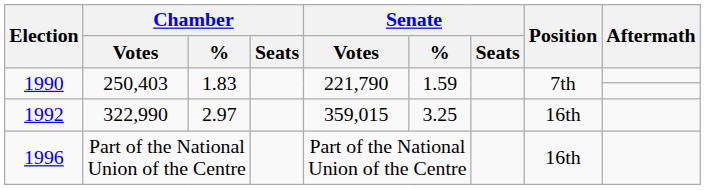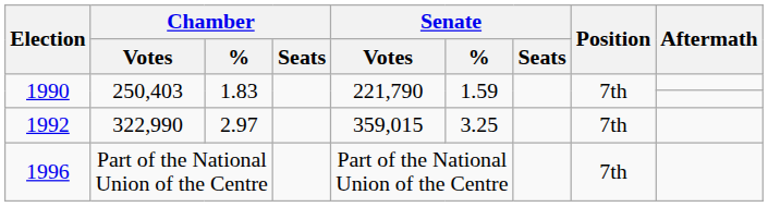1992 | Position: 16th -> 7th
1996 | Position: 16th -> 7th
